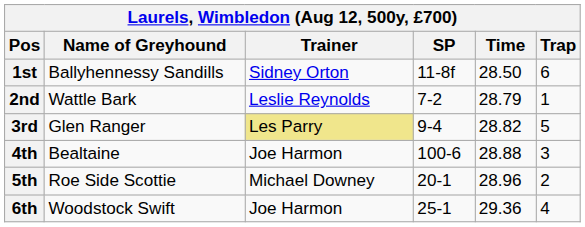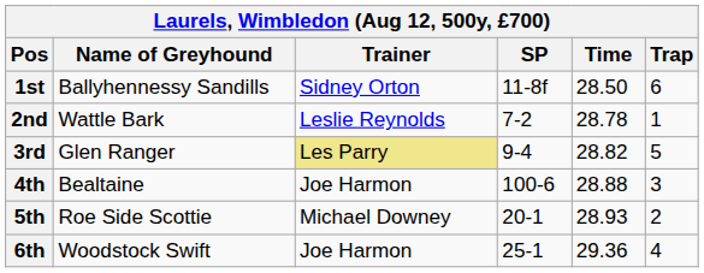2nd | Time: 28.79 -> 28.78
5th | Time: 28.96 -> 28.93
